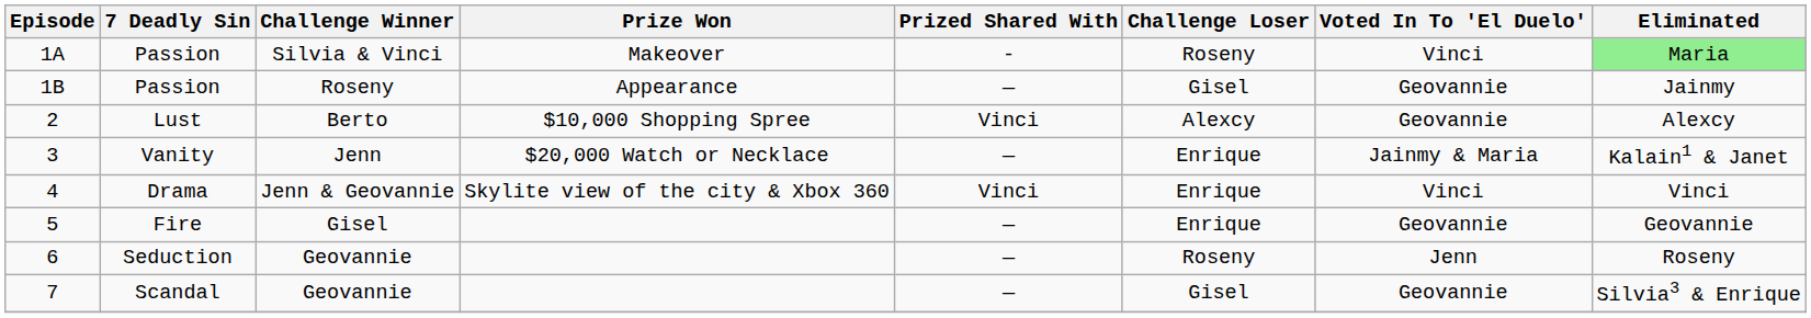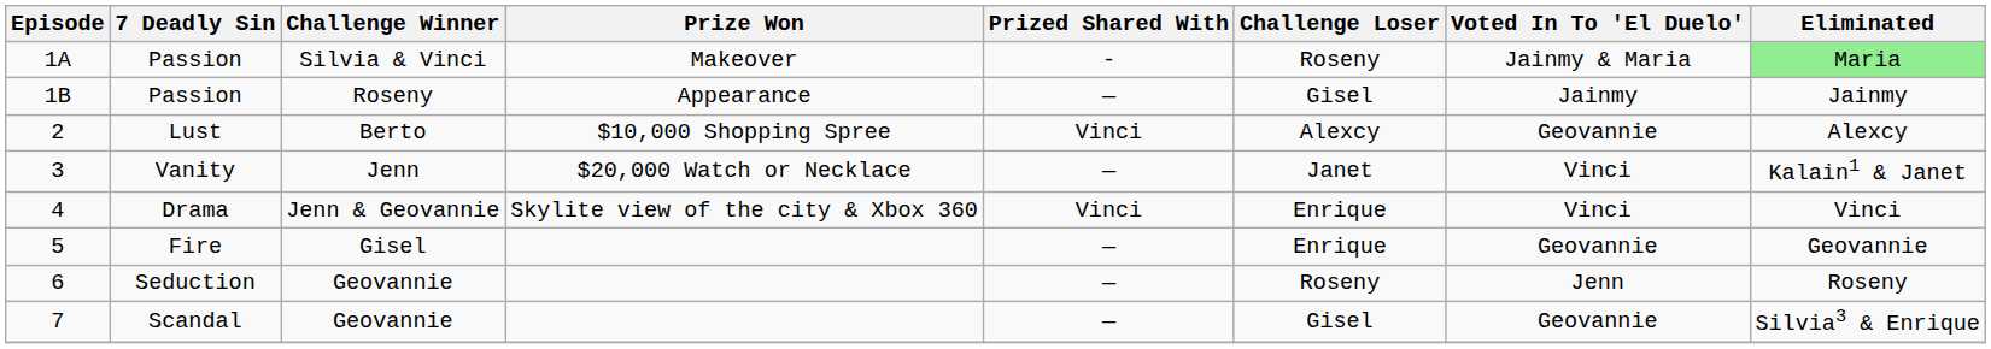1A | Voted In To 'El Duelo': Vinci -> Jainmy & Maria
1B | Voted In To 'El Duelo': Geovannie -> Jainmy
3 | Challenge Loser: Enrique -> Janet
3 | Voted In To 'El Duelo': Jainmy & Maria -> Vinci
